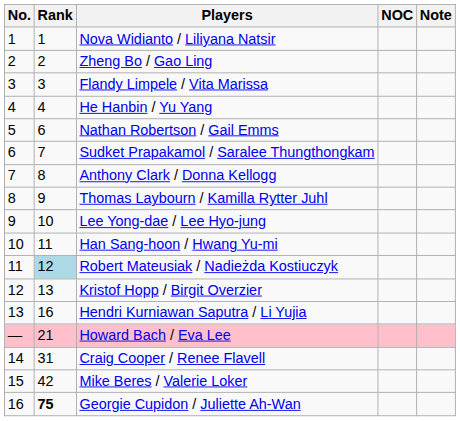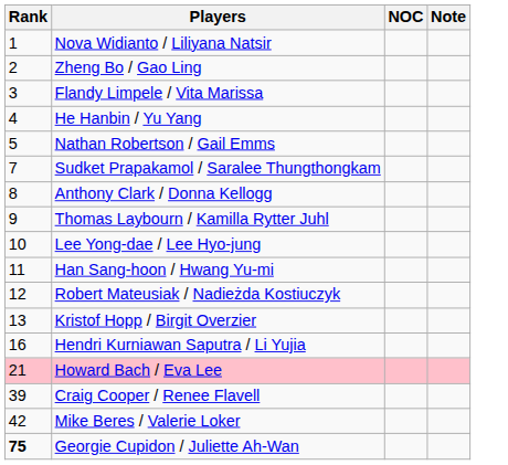- column: No. | 1 | 2 | 3 | 4 | 5 | 6 | 7 | 8 | 9 | 10 | 11 | 12 | 13 | — | 14 | 15 | 16
Nathan Robertson / Gail Emms | Rank: 6 -> 5
Robert Mateusiak / Nadieżda Kostiuczyk | Rank: lightblue background -> no background
Craig Cooper / Renee Flavell | Rank: 31 -> 39
